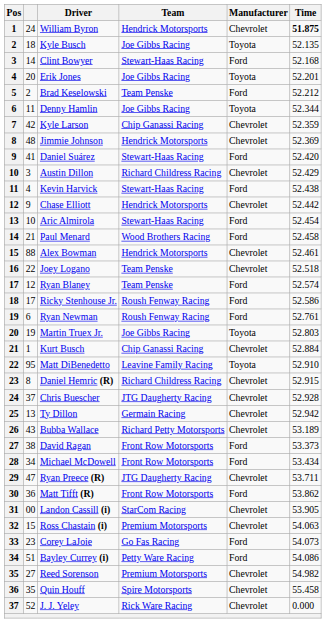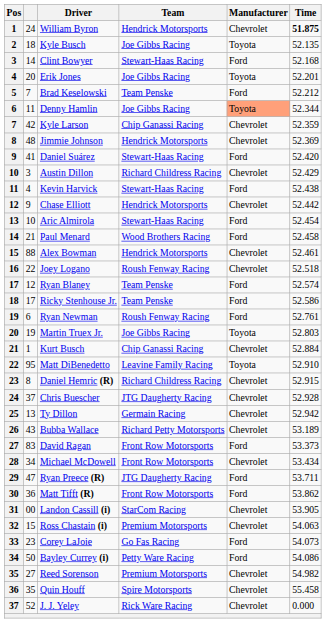Brad Keselowski | column 2: 2 -> 7
Denny Hamlin | Manufacturer: no background -> lightsalmon background
Joey Logano | Team: Team Penske -> Roush Fenway Racing
Ricky Stenhouse Jr. | Team: Roush Fenway Racing -> Team Penske
David Ragan | column 2: 38 -> 83
Michael McDowell | Manufacturer: Ford -> Chevrolet
Ryan Preece (R) | Manufacturer: Chevrolet -> Ford
Bayley Currey (i) | column 2: 51 -> 50
